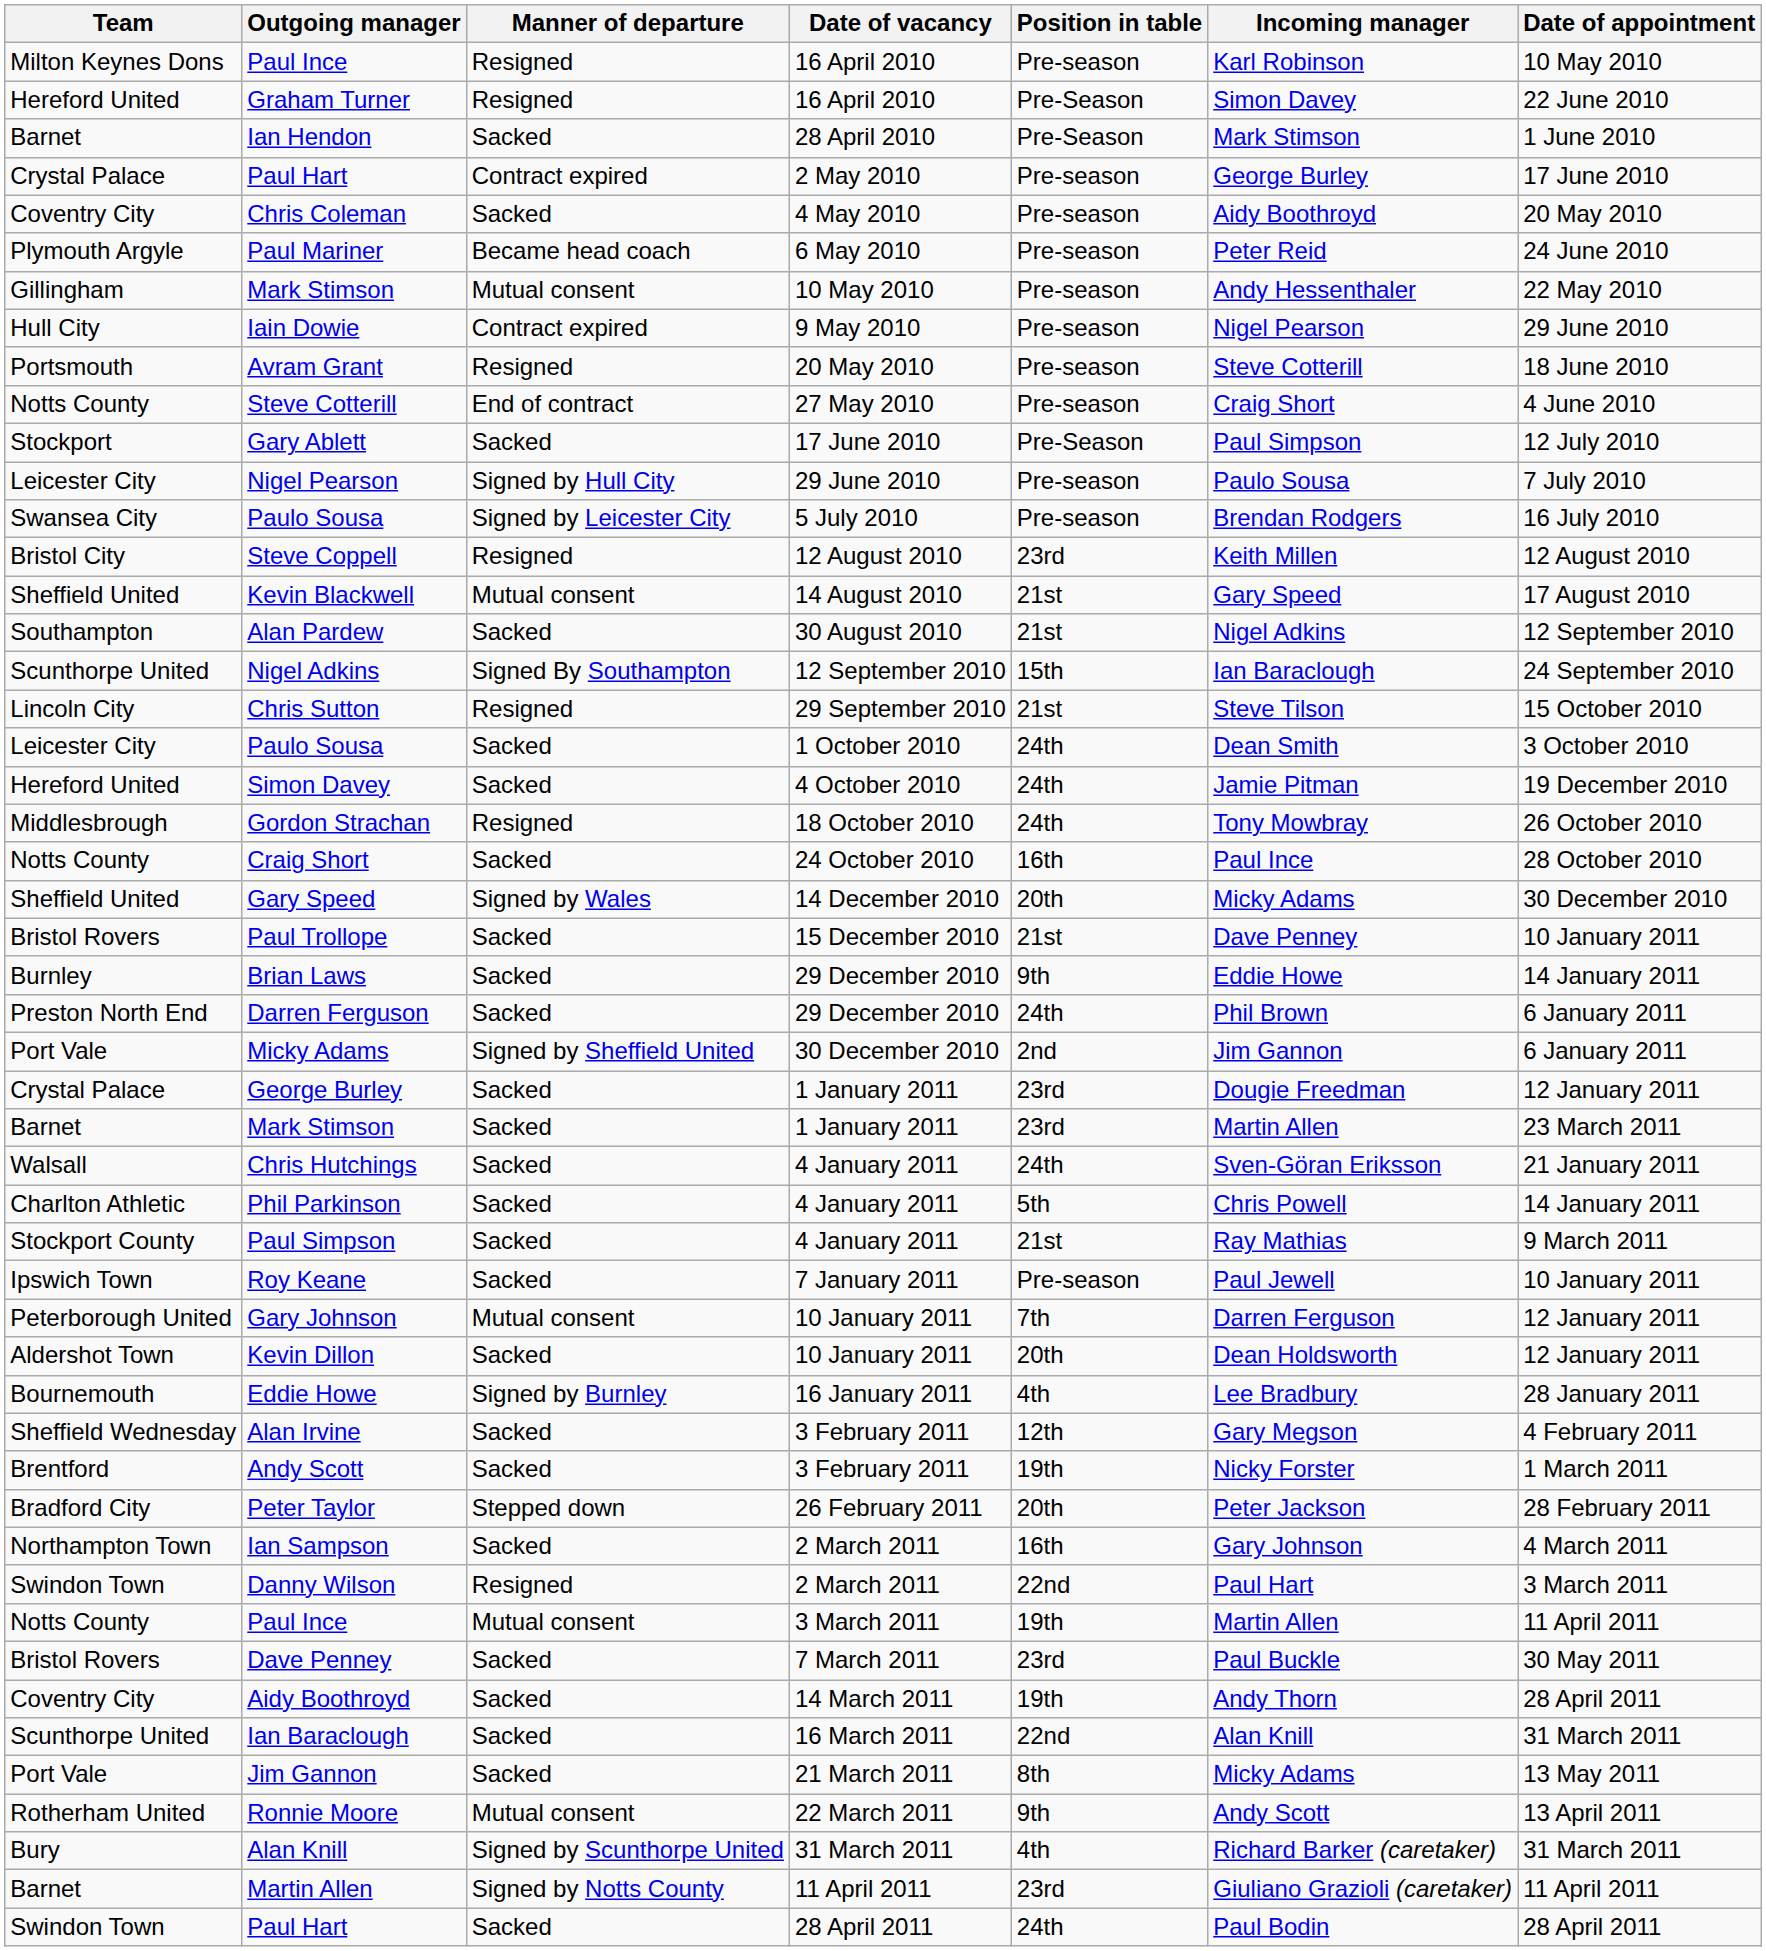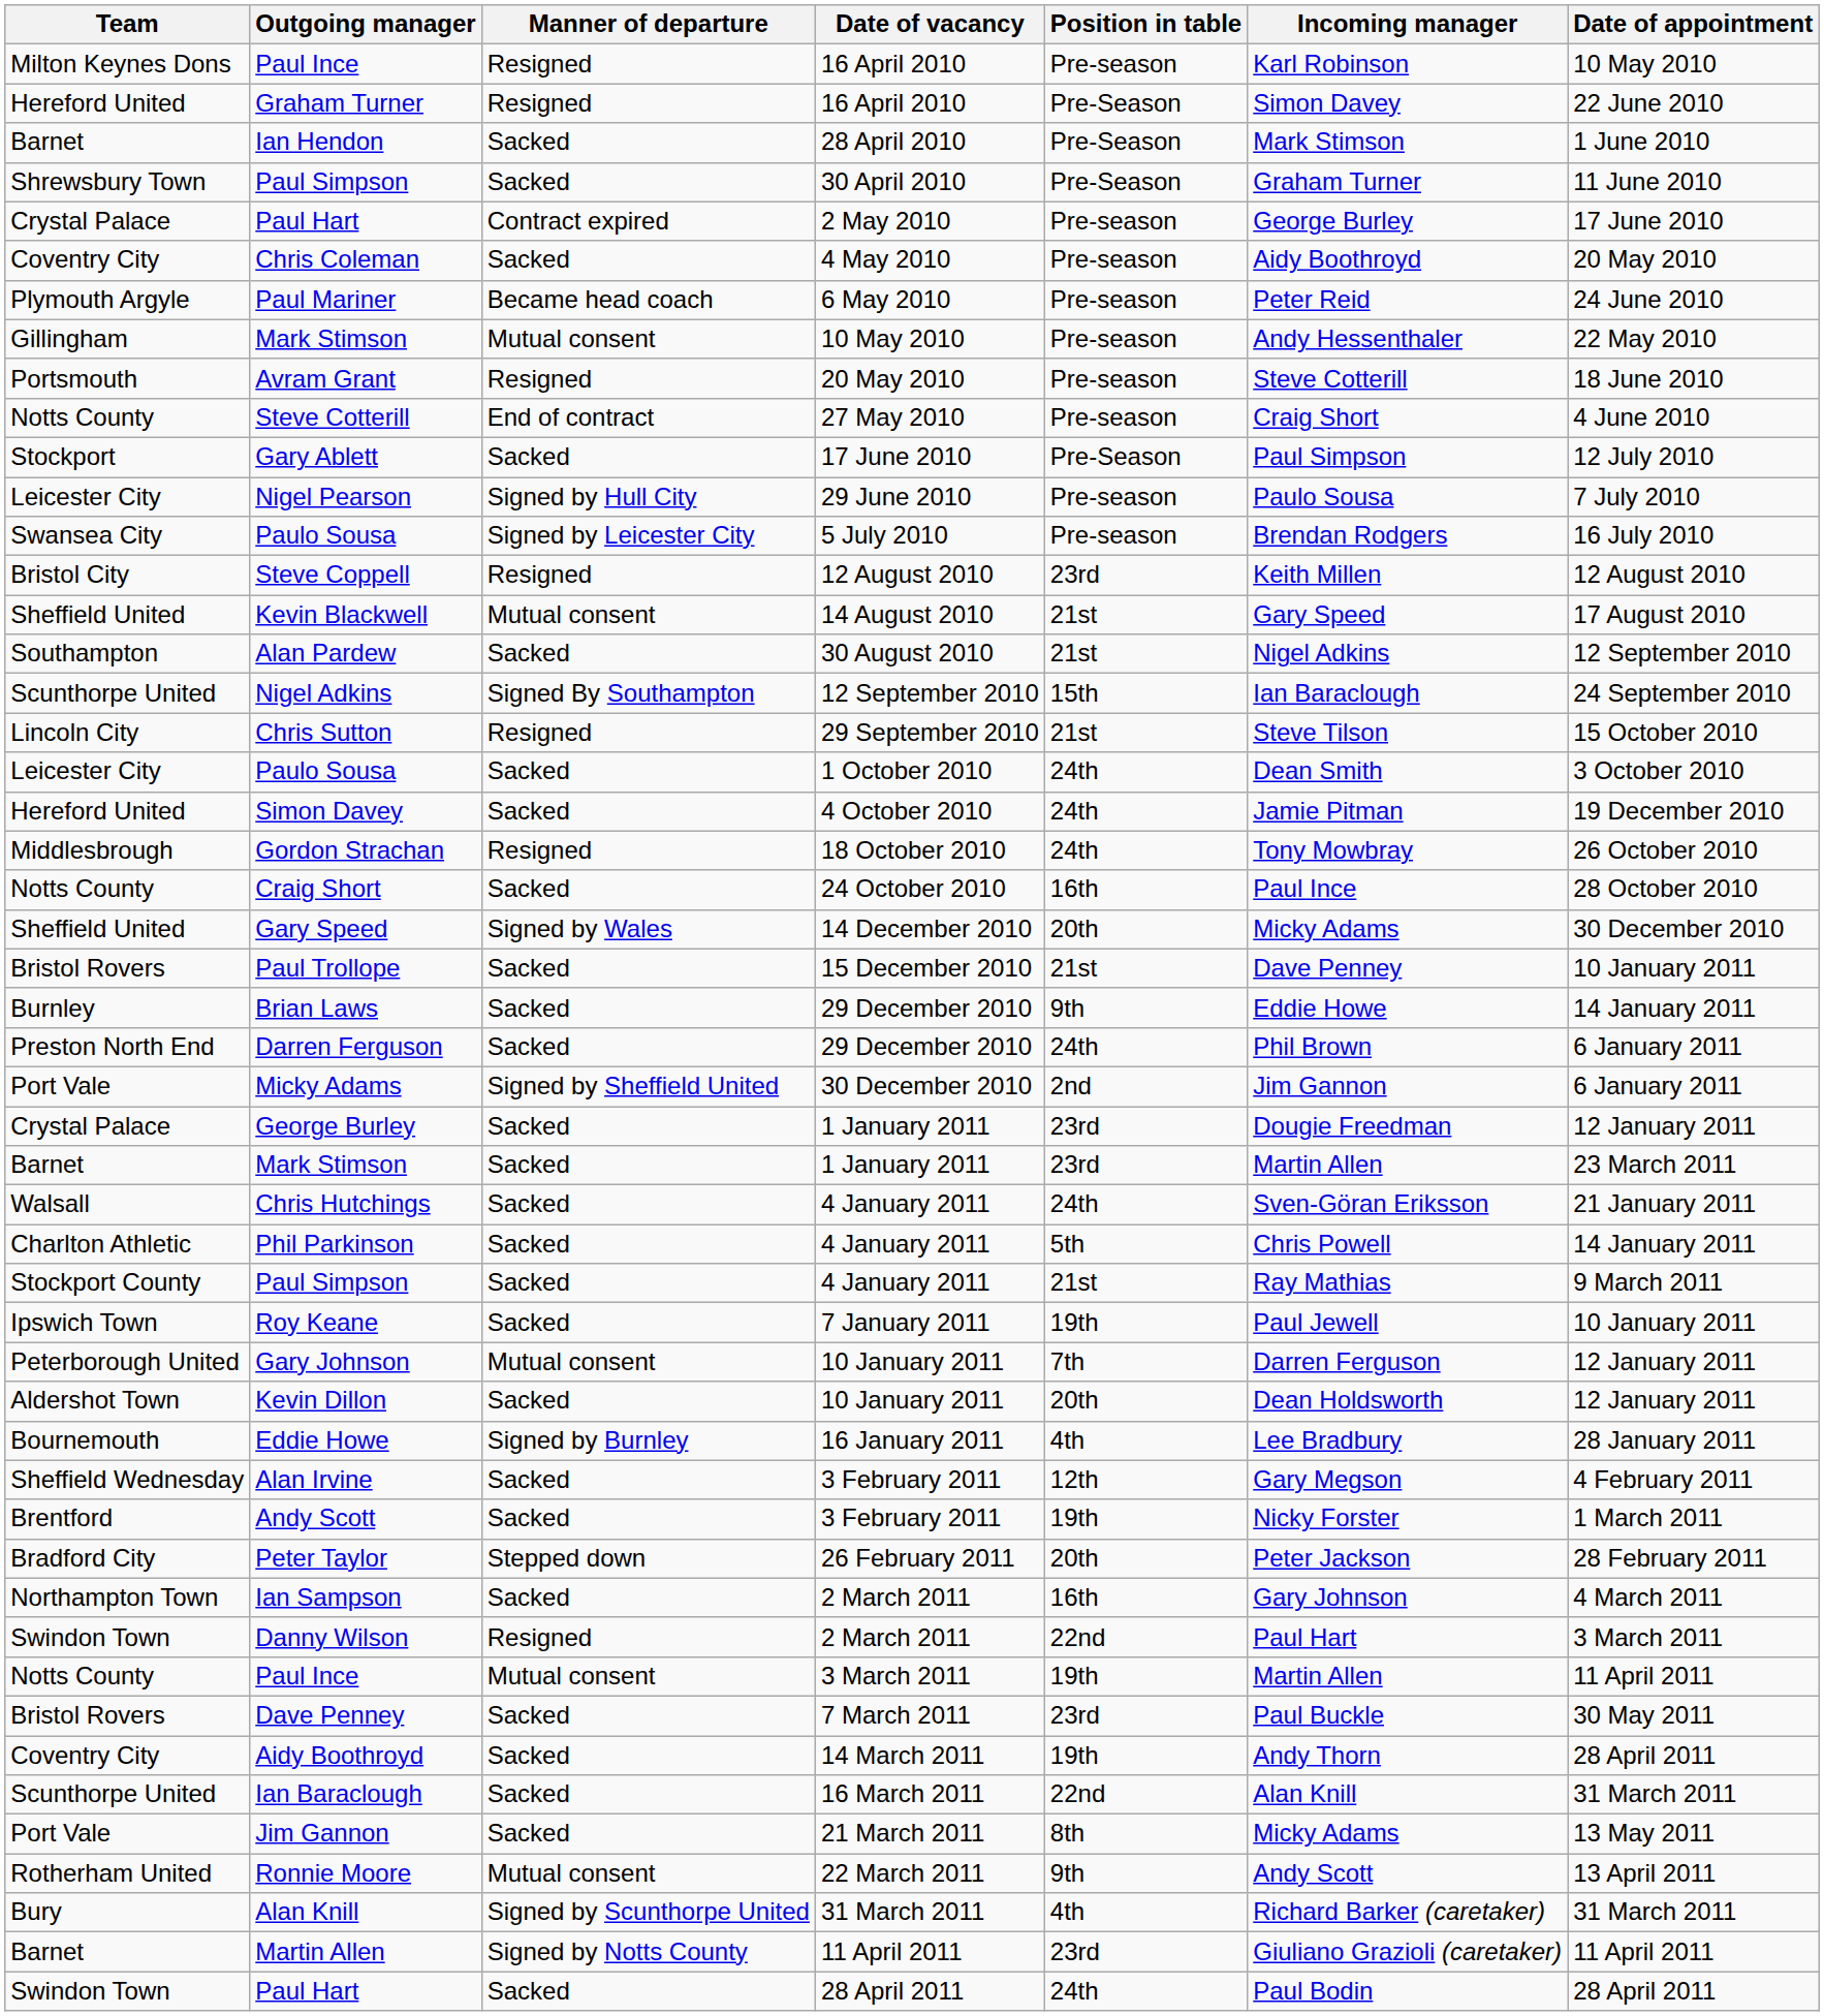+ row: Shrewsbury Town | Paul Simpson | Sacked | 30 April 2010 | Pre-Season | Graham Turner | 11 June 2010
- row: Hull City | Iain Dowie | Contract expired | 9 May 2010 | Pre-season | Nigel Pearson | 29 June 2010
Roy Keane | Position in table: Pre-season -> 19th
